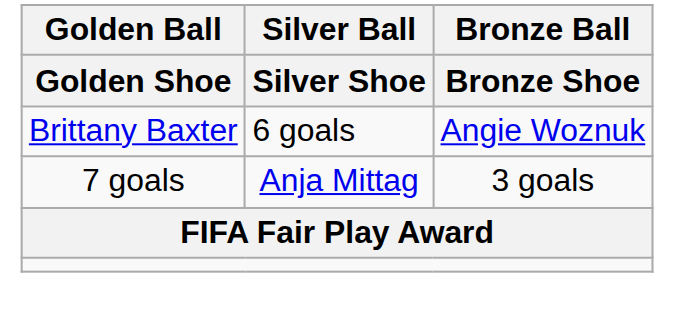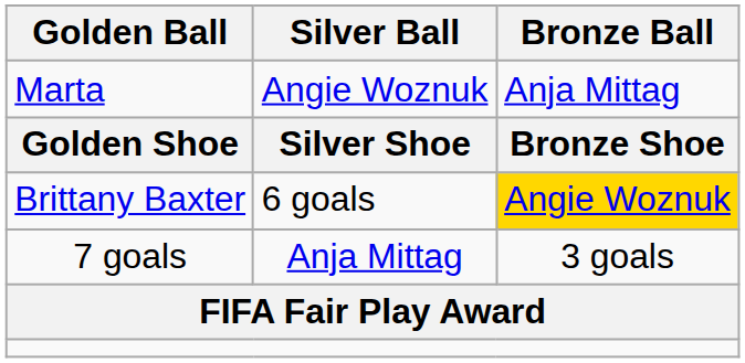+ row: Marta | Angie Woznuk | Anja Mittag
Brittany Baxter | Bronze Ball: no background -> gold background
